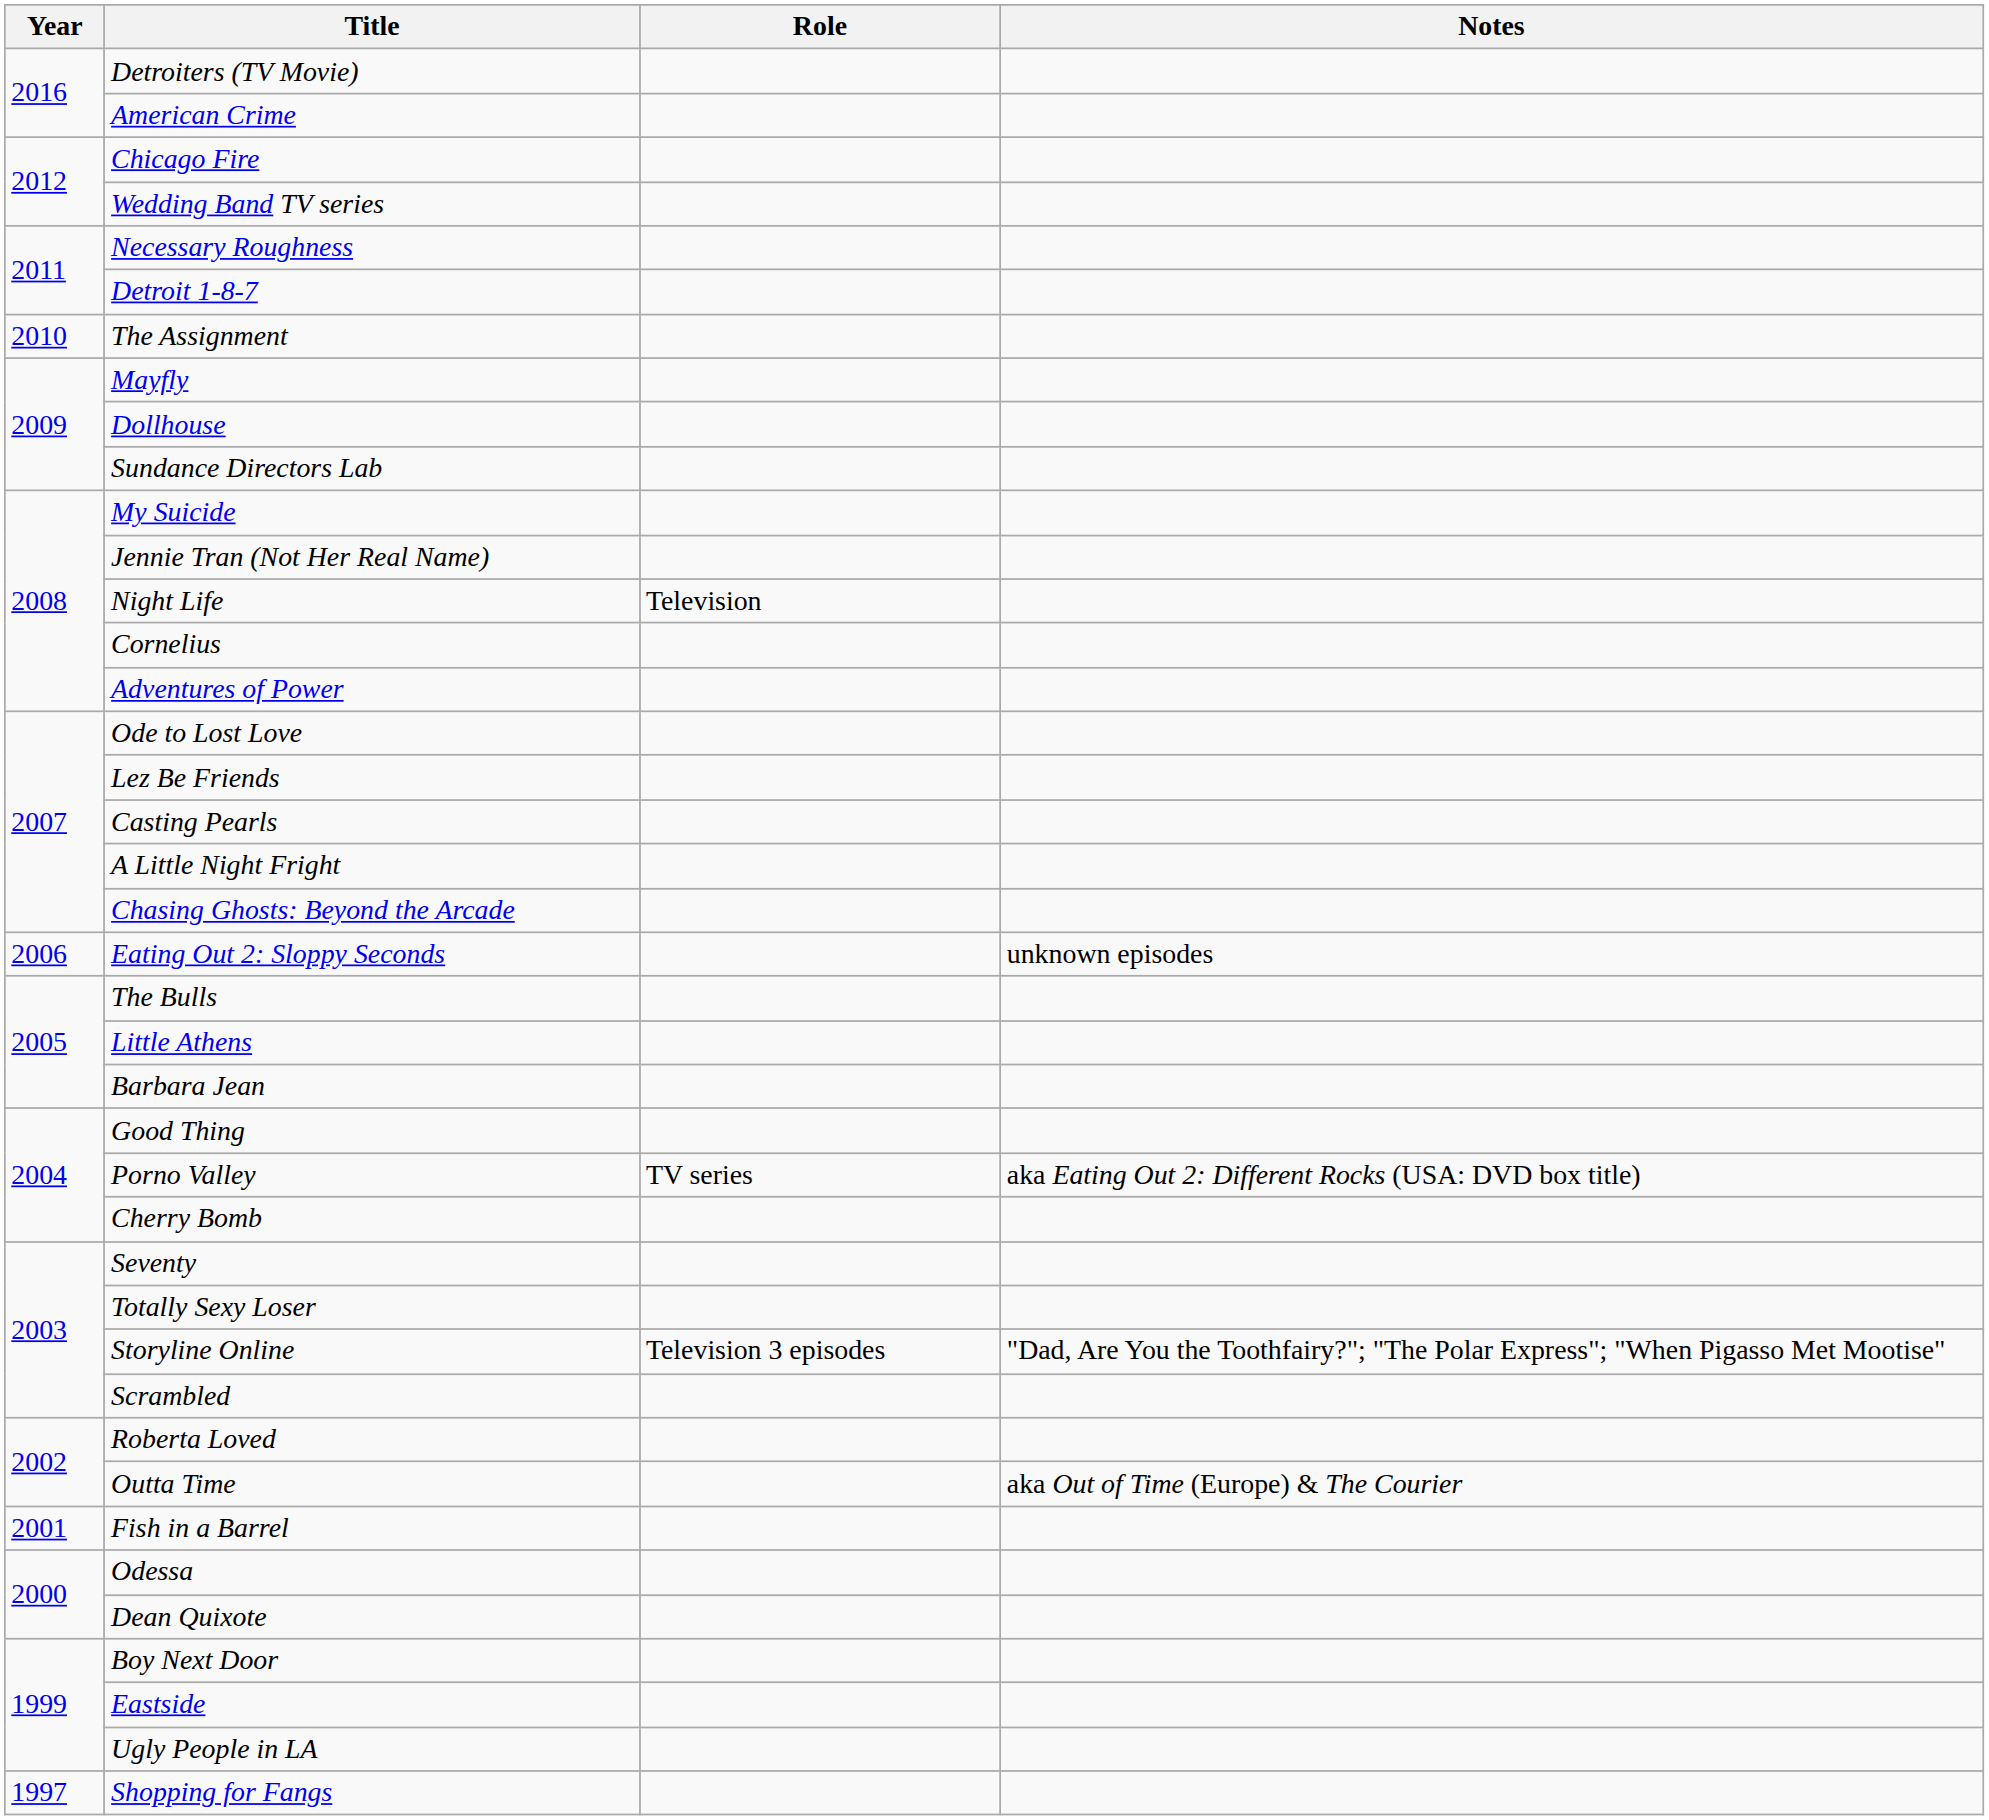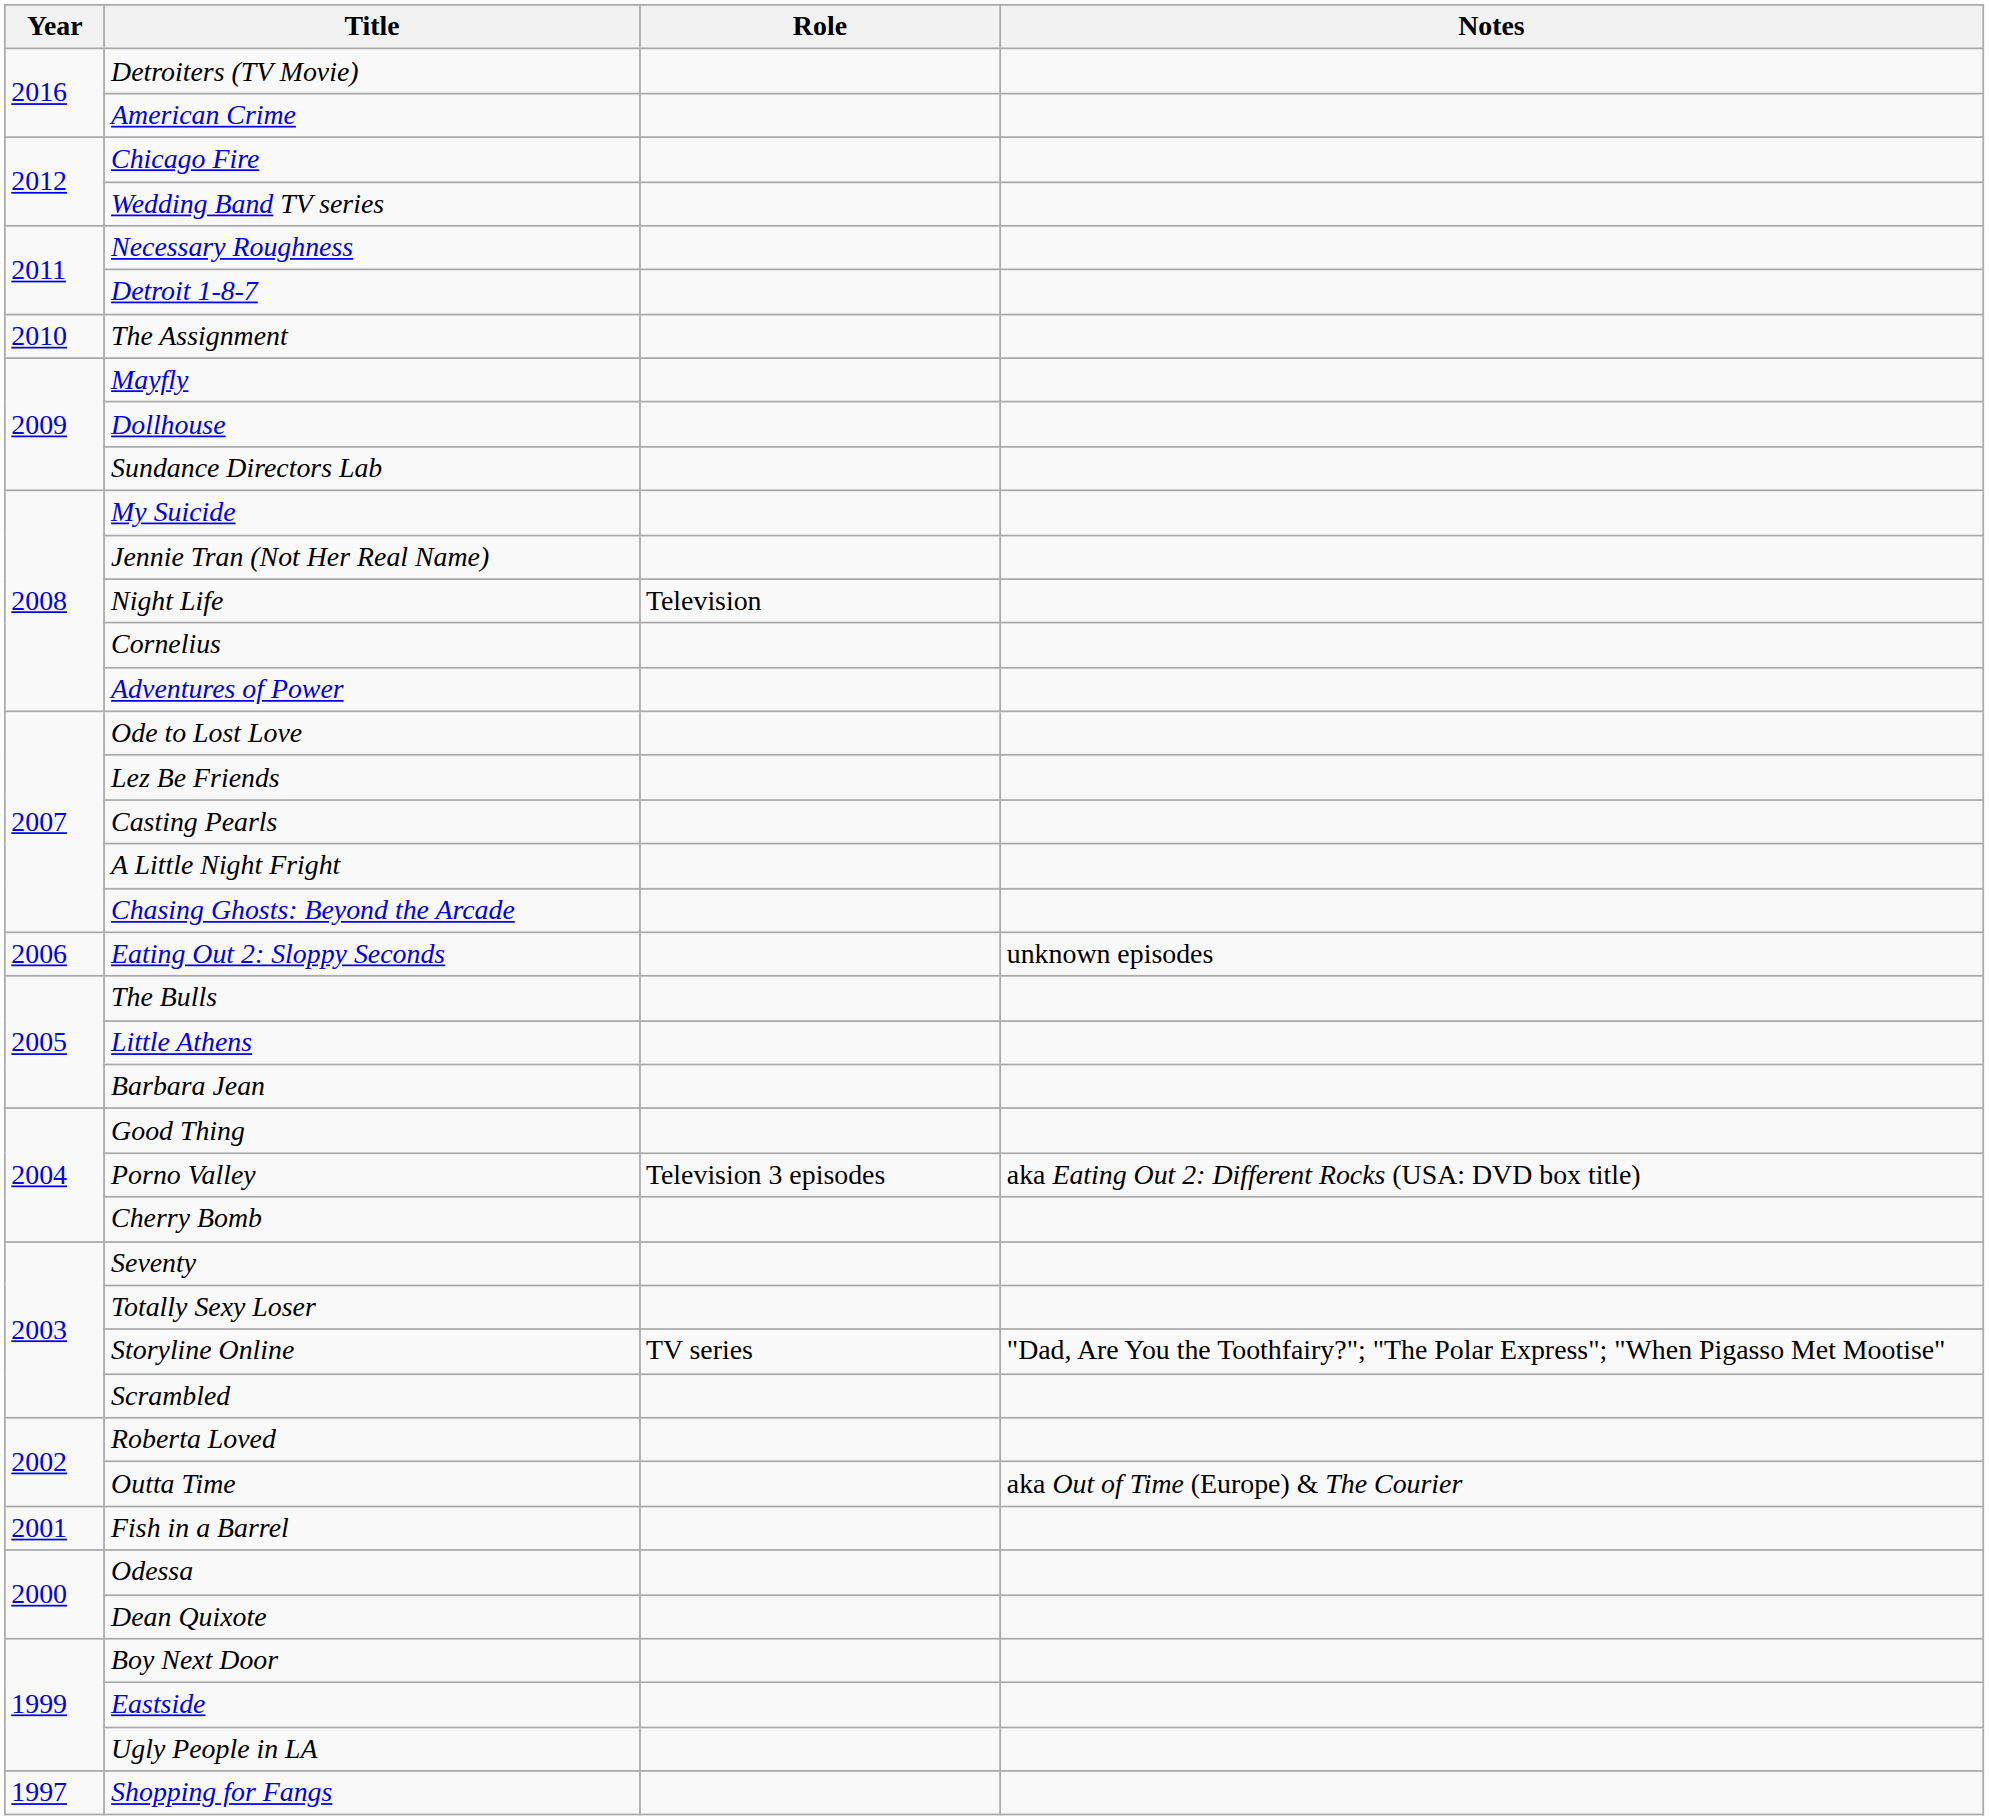Porno Valley | Role: TV series -> Television 3 episodes
Storyline Online | Role: Television 3 episodes -> TV series
